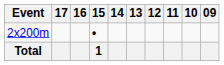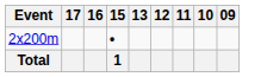- column: 14
